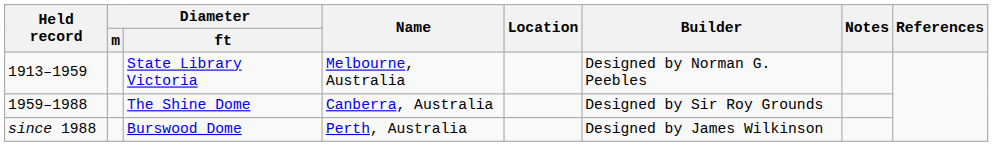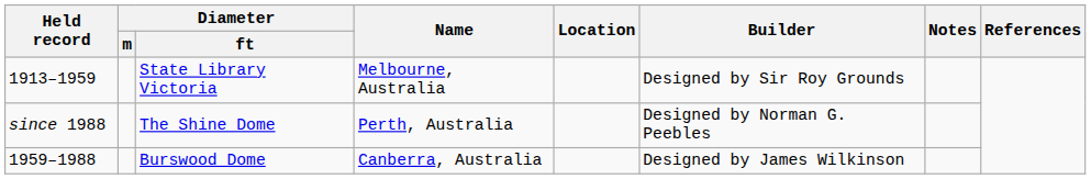State Library Victoria | Builder: Designed by Norman G. Peebles -> Designed by Sir Roy Grounds
The Shine Dome | Held record: 1959–1988 -> since 1988
The Shine Dome | Name: Canberra, Australia -> Perth, Australia
The Shine Dome | Builder: Designed by Sir Roy Grounds -> Designed by Norman G. Peebles
Burswood Dome | Held record: since 1988 -> 1959–1988
Burswood Dome | Name: Perth, Australia -> Canberra, Australia
